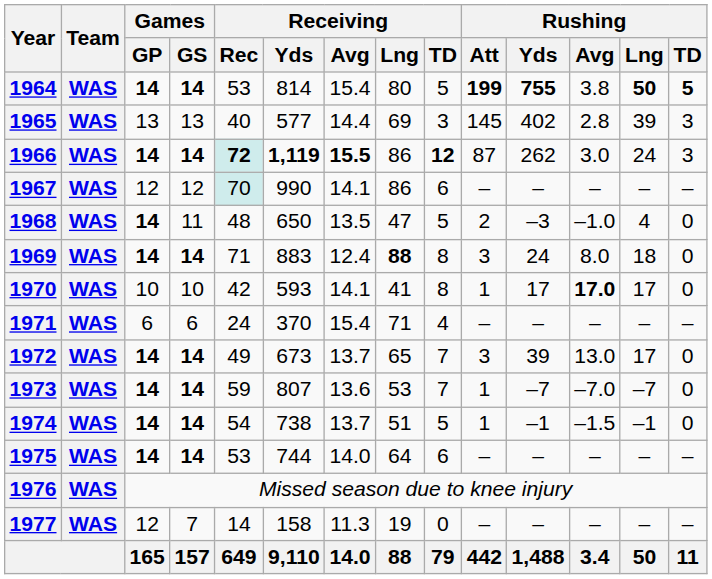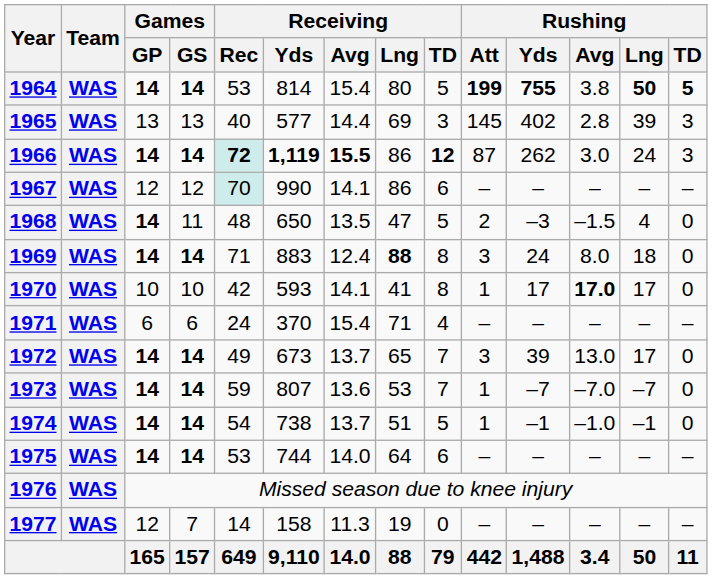1968 | Rushing / Avg: –1.0 -> –1.5
1974 | Rushing / Avg: –1.5 -> –1.0
